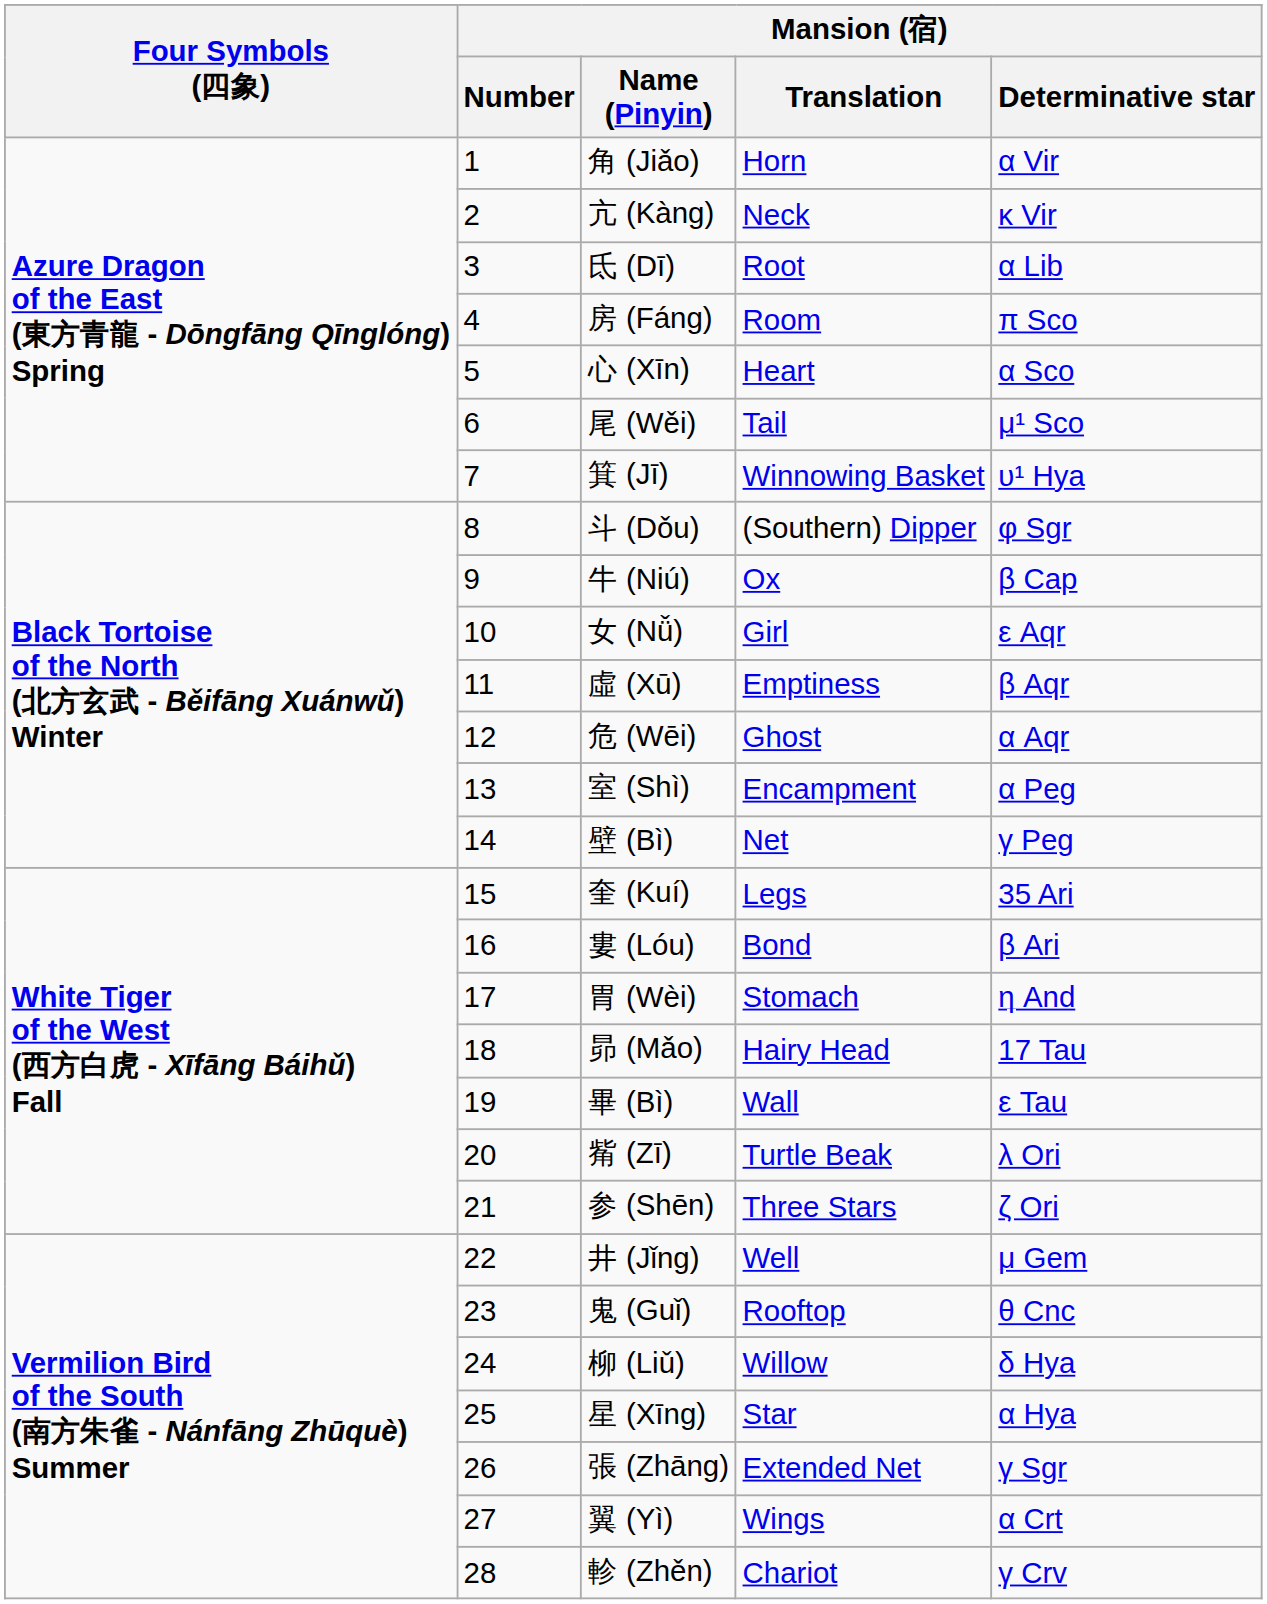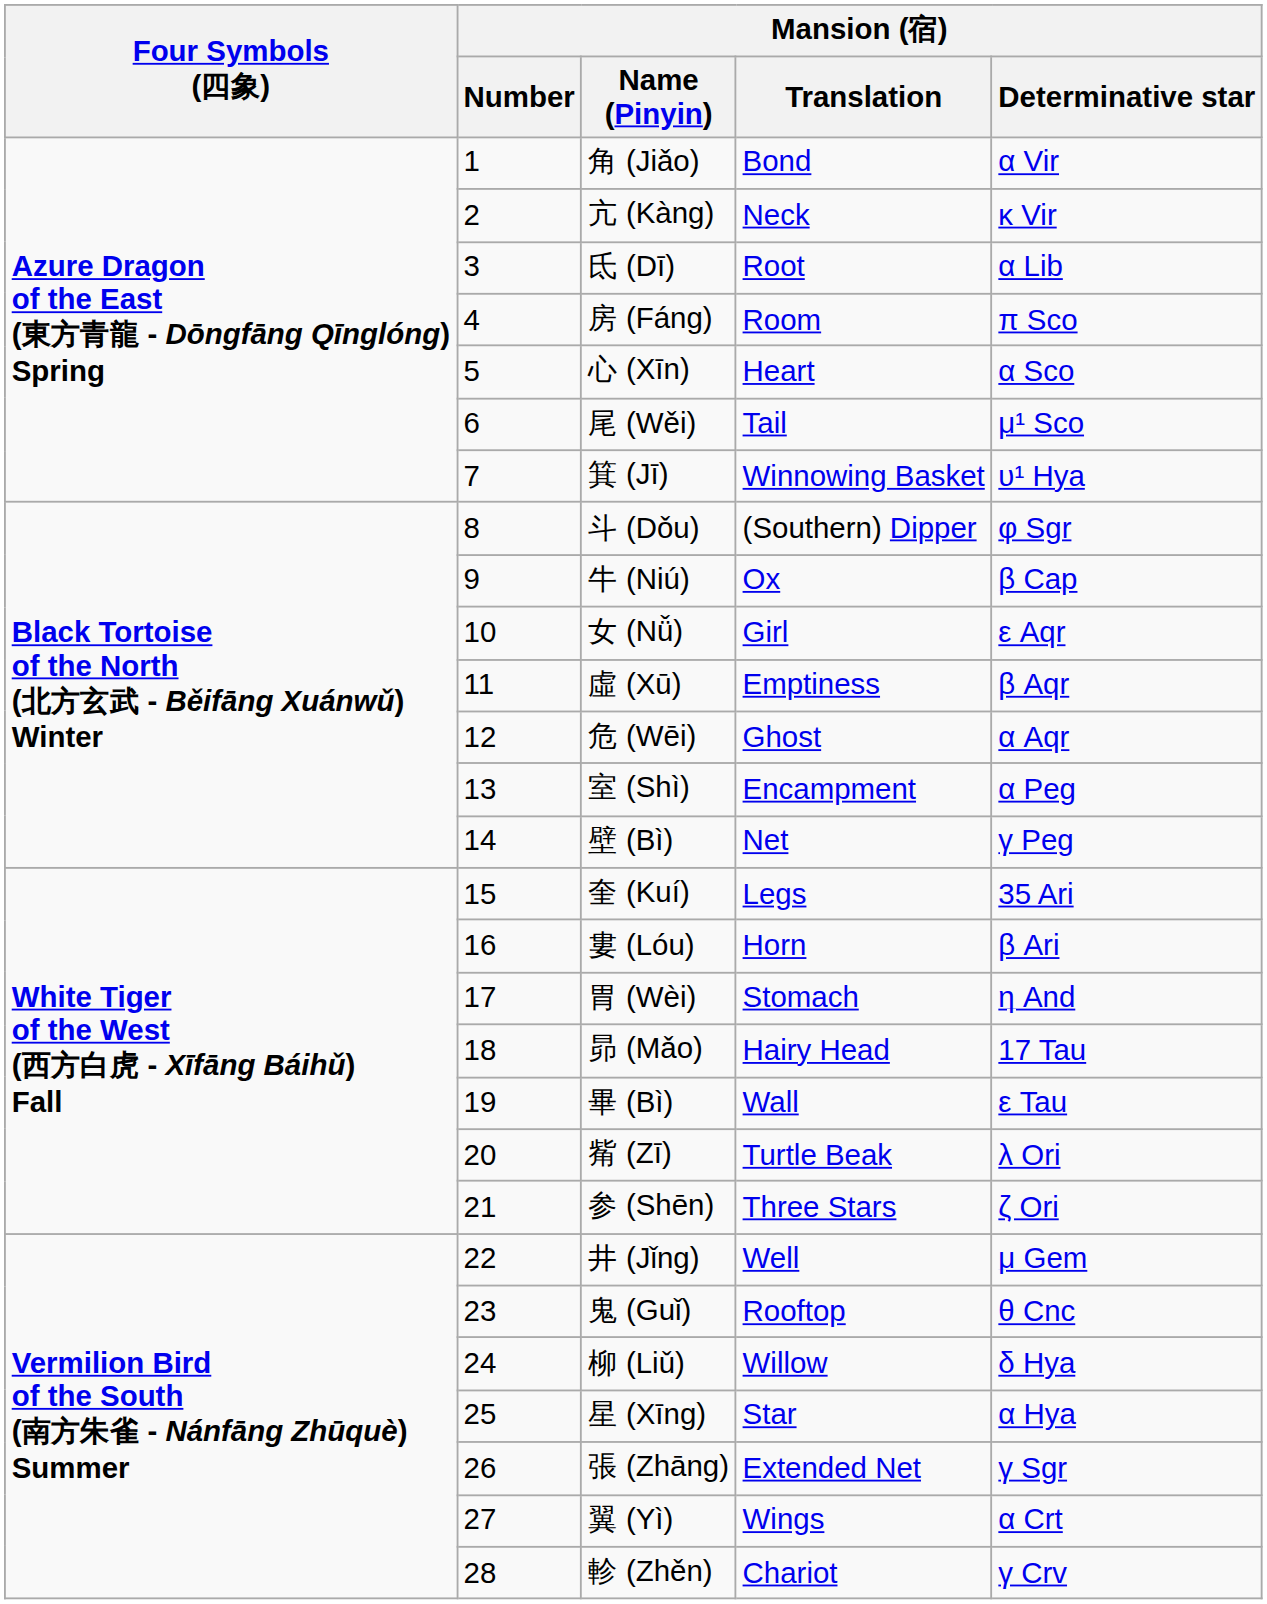角 (Jiǎo) | Mansion (宿) / Translation: Horn -> Bond
婁 (Lóu) | Mansion (宿) / Translation: Bond -> Horn
